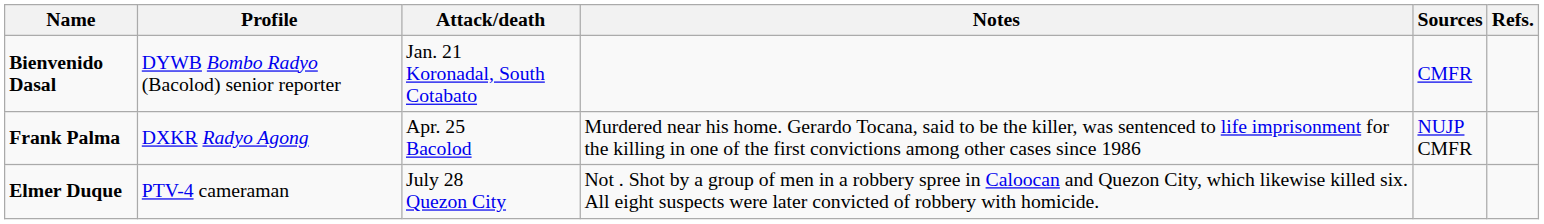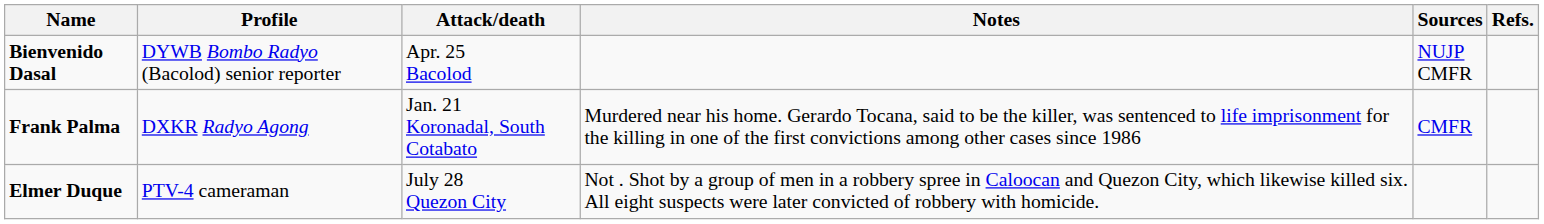Bienvenido Dasal | Attack/death: Jan. 21 Koronadal, South Cotabato -> Apr. 25 Bacolod
Bienvenido Dasal | Sources: CMFR -> NUJP CMFR
Frank Palma | Attack/death: Apr. 25 Bacolod -> Jan. 21 Koronadal, South Cotabato
Frank Palma | Sources: NUJP CMFR -> CMFR
